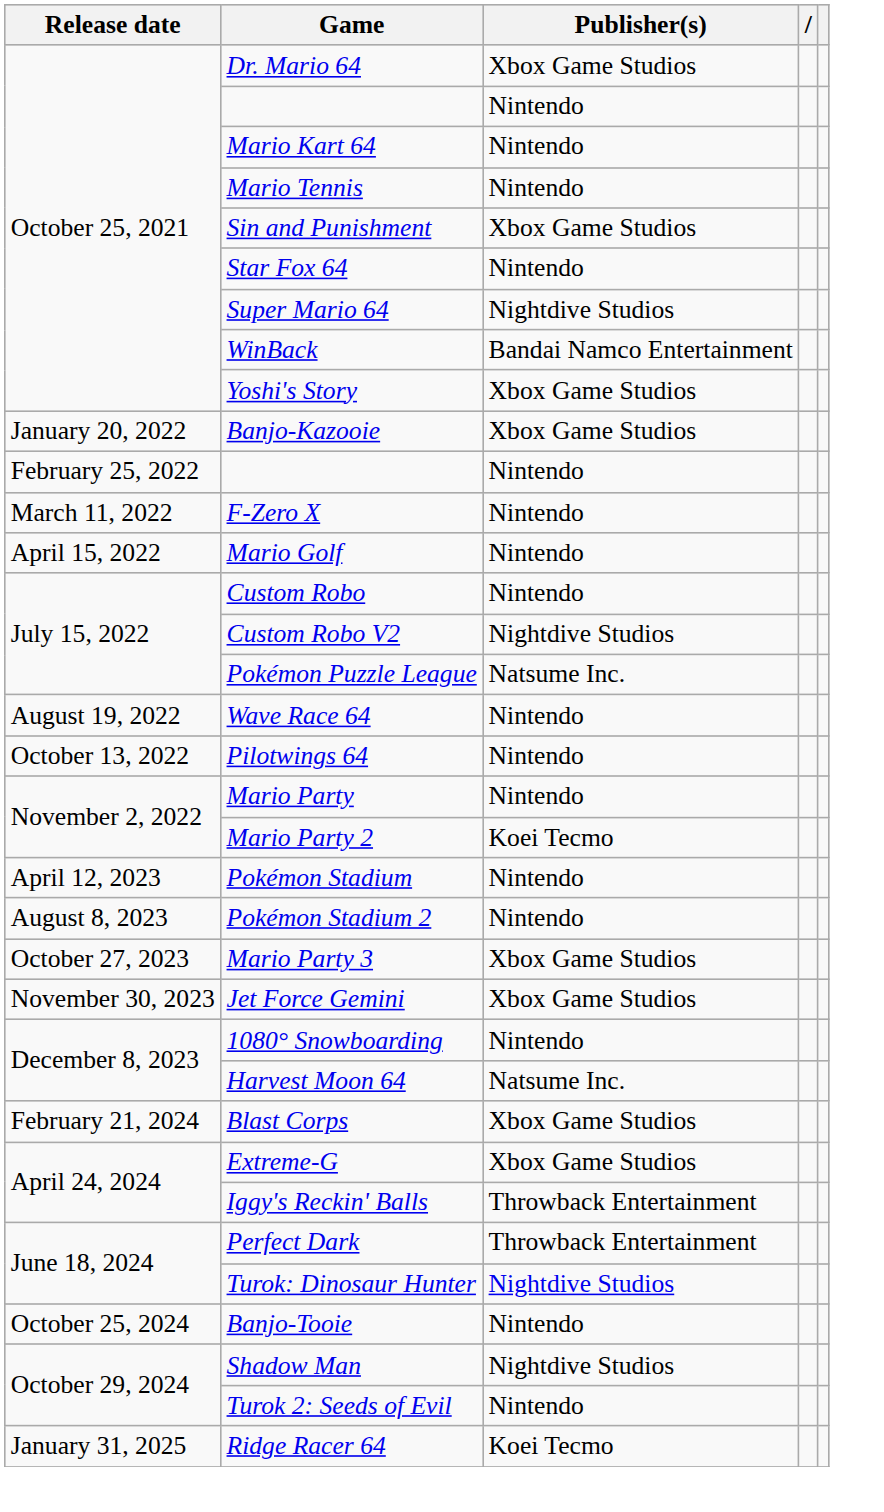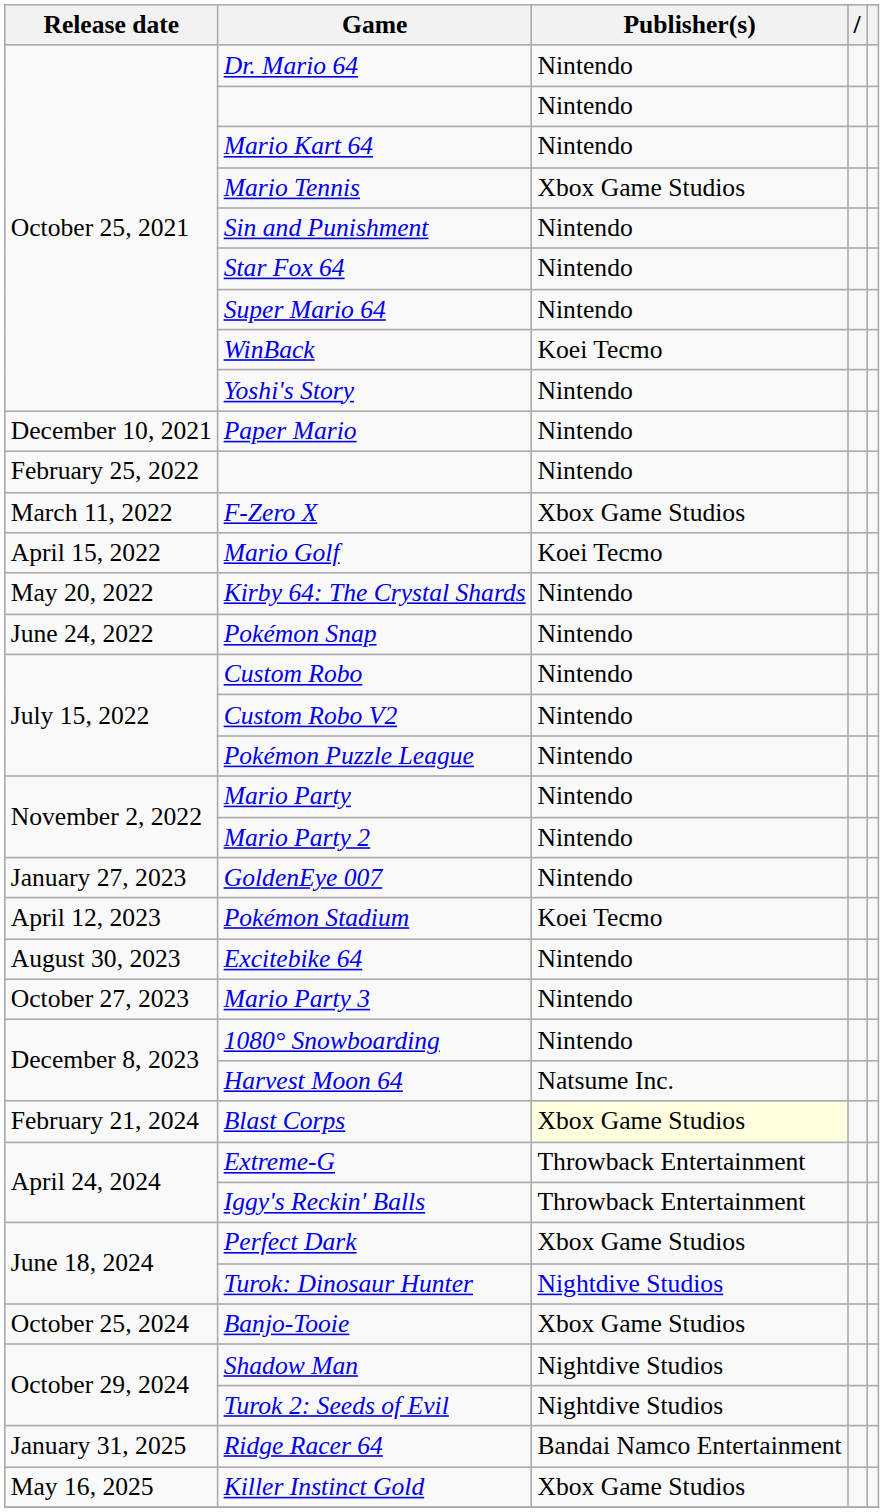Dr. Mario 64 | Publisher(s): Xbox Game Studios -> Nintendo
Mario Tennis | Publisher(s): Nintendo -> Xbox Game Studios
Sin and Punishment | Publisher(s): Xbox Game Studios -> Nintendo
Super Mario 64 | Publisher(s): Nightdive Studios -> Nintendo
WinBack | Publisher(s): Bandai Namco Entertainment -> Koei Tecmo
Yoshi's Story | Publisher(s): Xbox Game Studios -> Nintendo
+ row: December 10, 2021 | Paper Mario | Nintendo
- row: January 20, 2022 | Banjo-Kazooie | Xbox Game Studios
F-Zero X | Publisher(s): Nintendo -> Xbox Game Studios
Mario Golf | Publisher(s): Nintendo -> Koei Tecmo
+ row: May 20, 2022 | Kirby 64: The Crystal Shards | Nintendo
+ row: June 24, 2022 | Pokémon Snap | Nintendo
Custom Robo V2 | Publisher(s): Nightdive Studios -> Nintendo
Pokémon Puzzle League | Publisher(s): Natsume Inc. -> Nintendo
- row: August 19, 2022 | Wave Race 64 | Nintendo
- row: October 13, 2022 | Pilotwings 64 | Nintendo
Mario Party 2 | Publisher(s): Koei Tecmo -> Nintendo
+ row: January 27, 2023 | GoldenEye 007 | Nintendo
Pokémon Stadium | Publisher(s): Nintendo -> Koei Tecmo
- row: August 8, 2023 | Pokémon Stadium 2 | Nintendo
+ row: August 30, 2023 | Excitebike 64 | Nintendo
Mario Party 3 | Publisher(s): Xbox Game Studios -> Nintendo
- row: November 30, 2023 | Jet Force Gemini | Xbox Game Studios
Blast Corps | Publisher(s): no background -> lightyellow background
Extreme-G | Publisher(s): Xbox Game Studios -> Throwback Entertainment
Perfect Dark | Publisher(s): Throwback Entertainment -> Xbox Game Studios
Banjo-Tooie | Publisher(s): Nintendo -> Xbox Game Studios
Turok 2: Seeds of Evil | Publisher(s): Nintendo -> Nightdive Studios
Ridge Racer 64 | Publisher(s): Koei Tecmo -> Bandai Namco Entertainment
+ row: May 16, 2025 | Killer Instinct Gold | Xbox Game Studios
